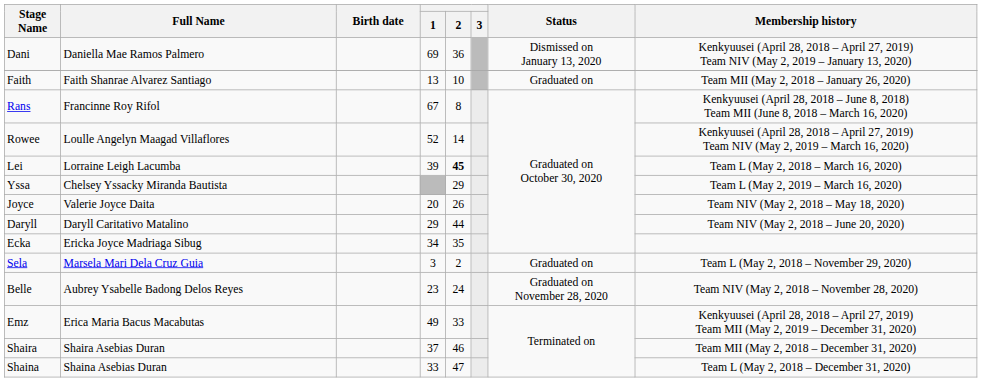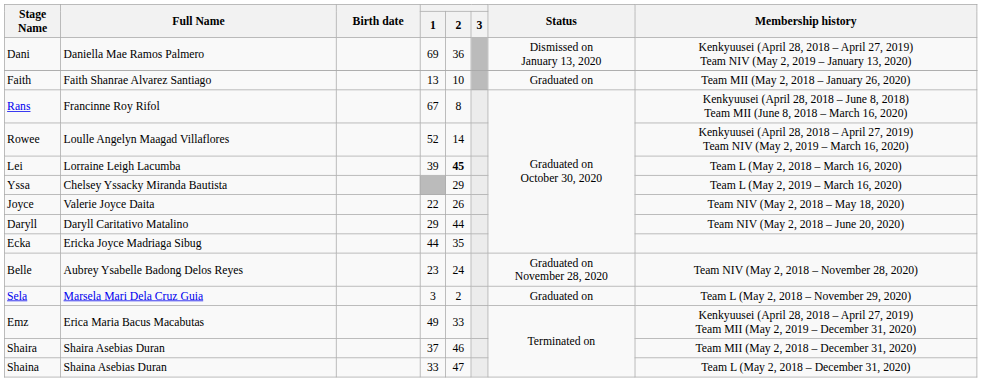Joyce | 1: 20 -> 22
Ecka | 1: 34 -> 44
rows swapped: Belle <-> Sela
